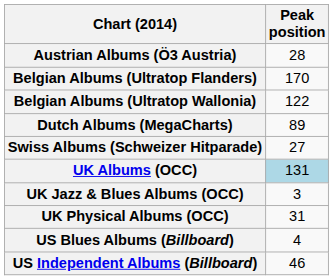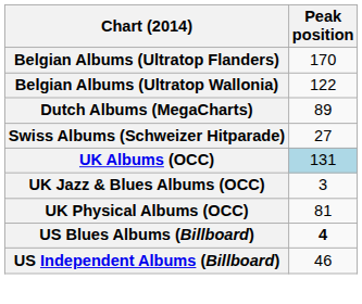- row: Austrian Albums (Ö3 Austria) | 28
UK Physical Albums (OCC) | Peak position: 31 -> 81
US Blues Albums (Billboard) | Peak position: normal -> bold
